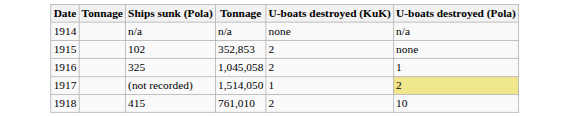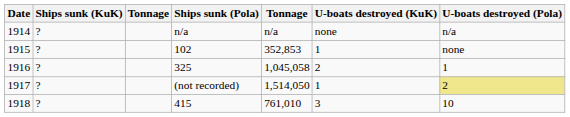+ column: Ships sunk (KuK) | ? | ? | ? | ? | ?
1915 | U-boats destroyed (KuK): 2 -> 1
1918 | U-boats destroyed (KuK): 2 -> 3
